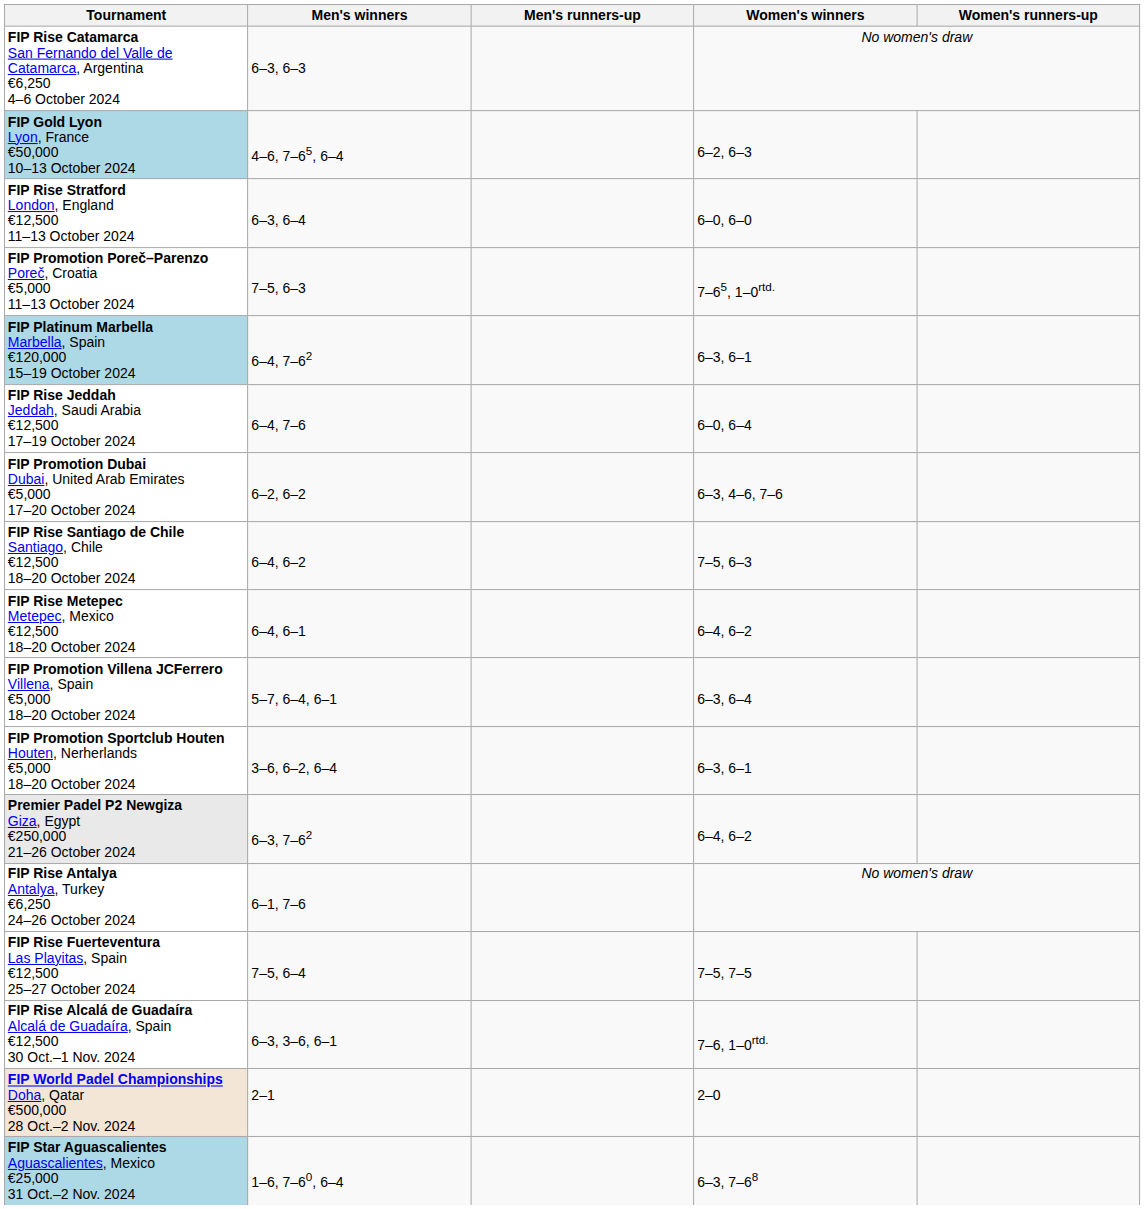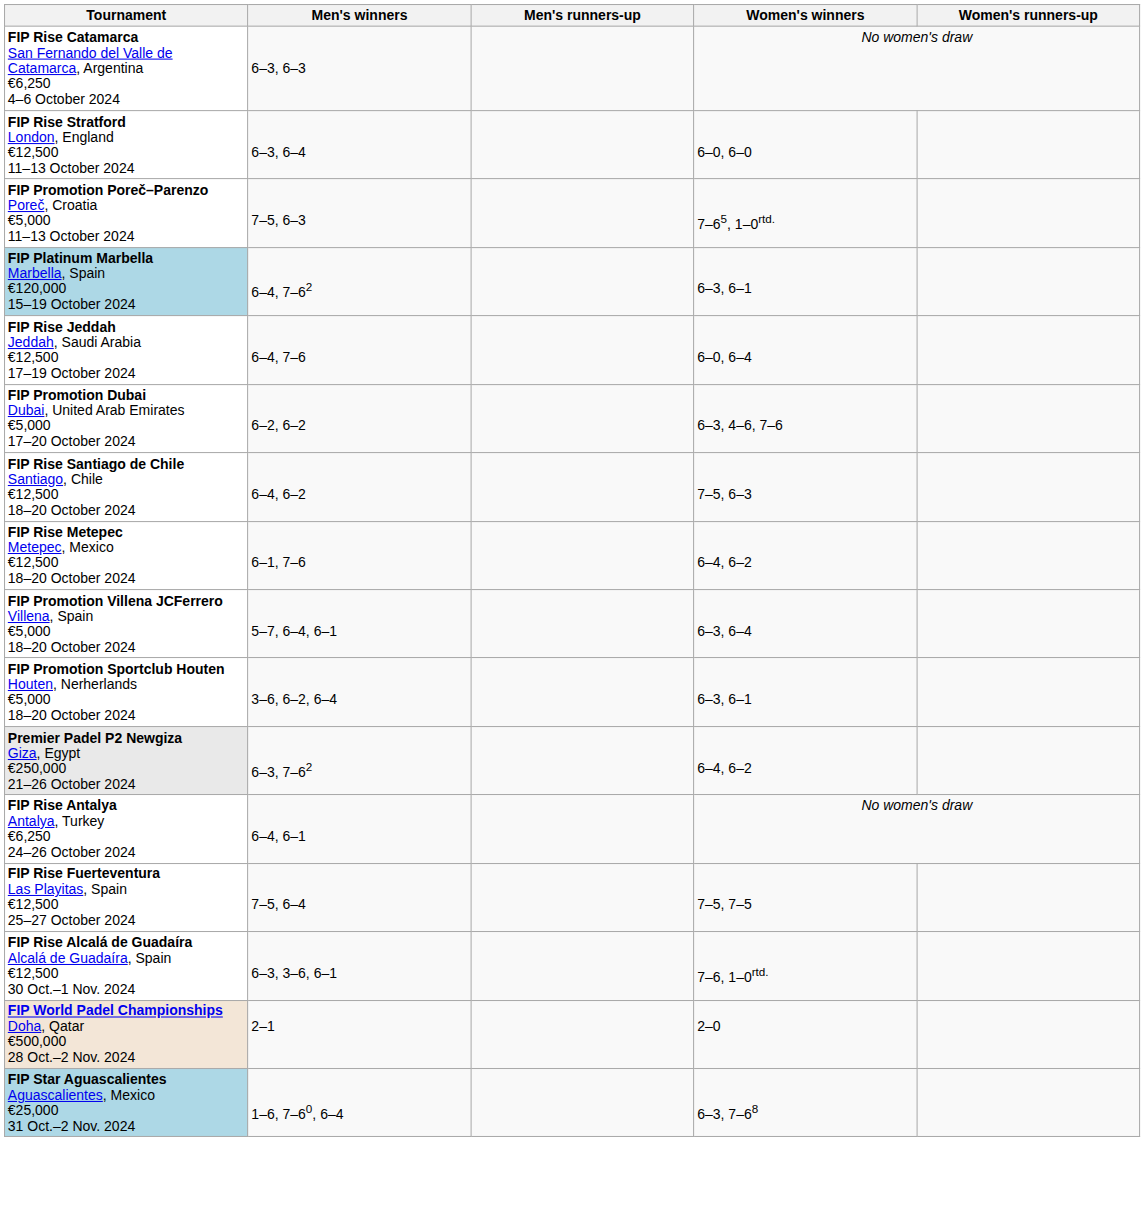- row: FIP Gold Lyon Lyon, France €50,000 10–13 October 2024 | 4–6, 7–65, 6–4 | 6–2, 6–3
FIP Rise Metepec Metepec, Mexico €12,500 18–20 October 2024 | Men's winners: 6–4, 6–1 -> 6–1, 7–6
FIP Rise Antalya Antalya, Turkey €6,250 24–26 October 2024 | Men's winners: 6–1, 7–6 -> 6–4, 6–1
